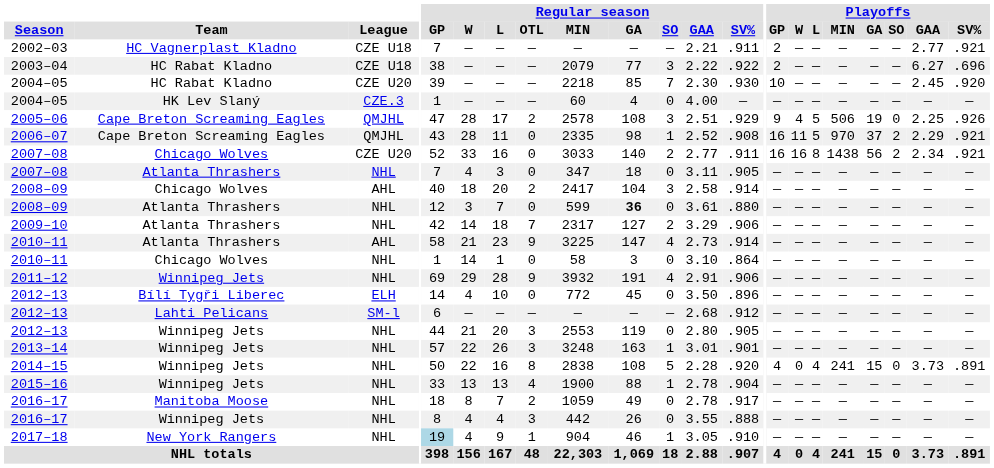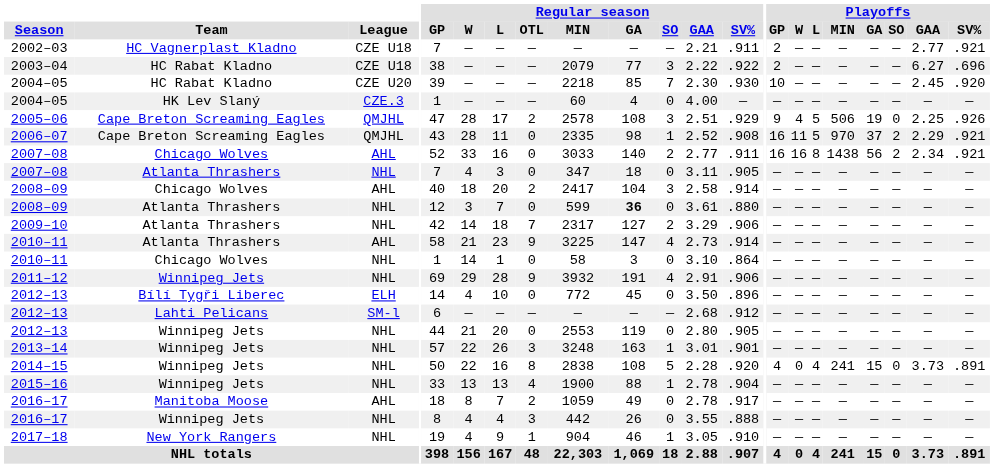2007–08 / Chicago Wolves | League: CZE U20 -> AHL
2012–13 / Winnipeg Jets | Regular season / OTL: 3 -> 0
2016–17 / Manitoba Moose | League: NHL -> AHL
2017–18 | Regular season / GP: lightblue background -> no background
